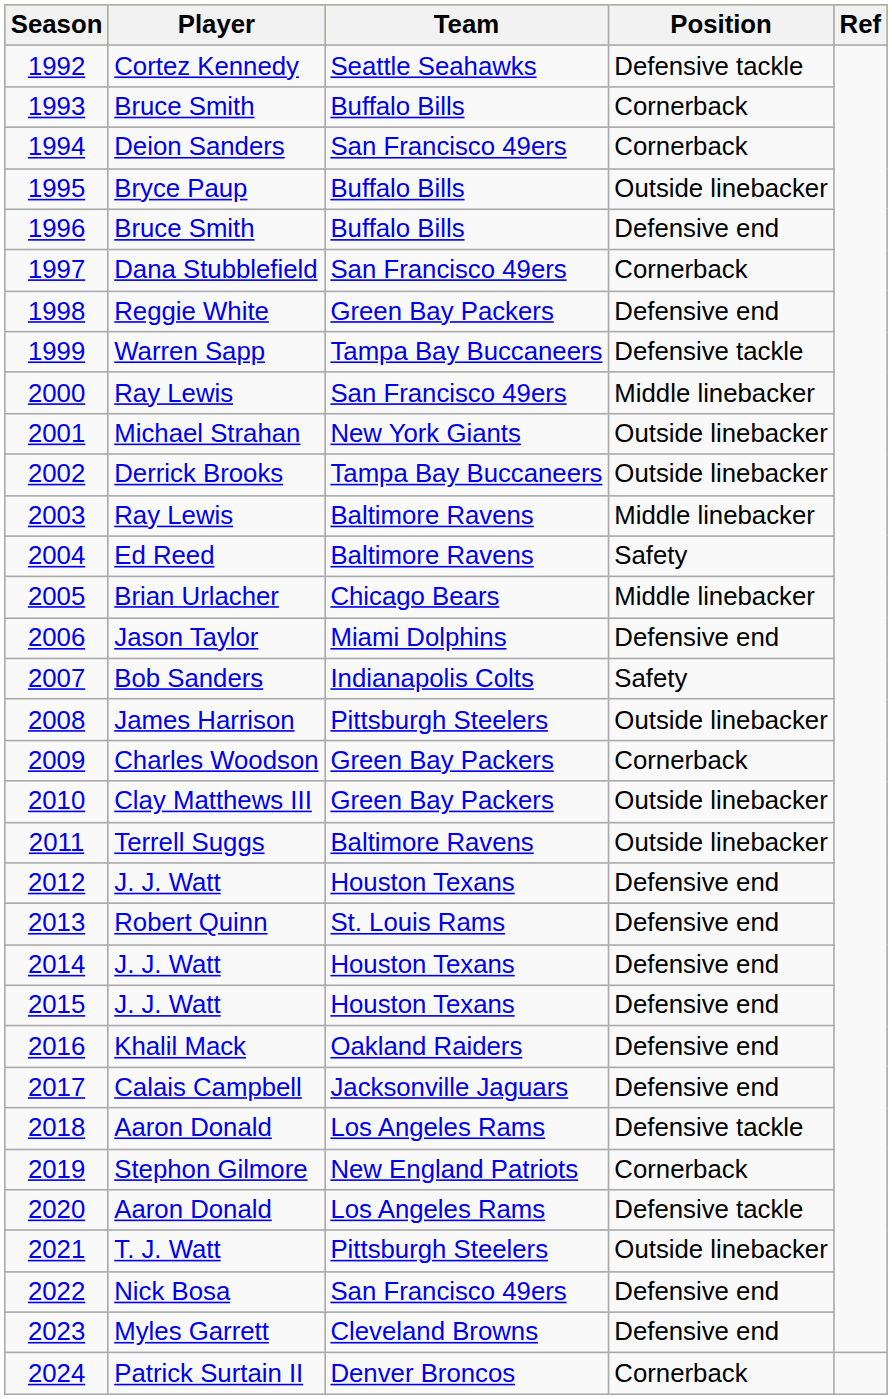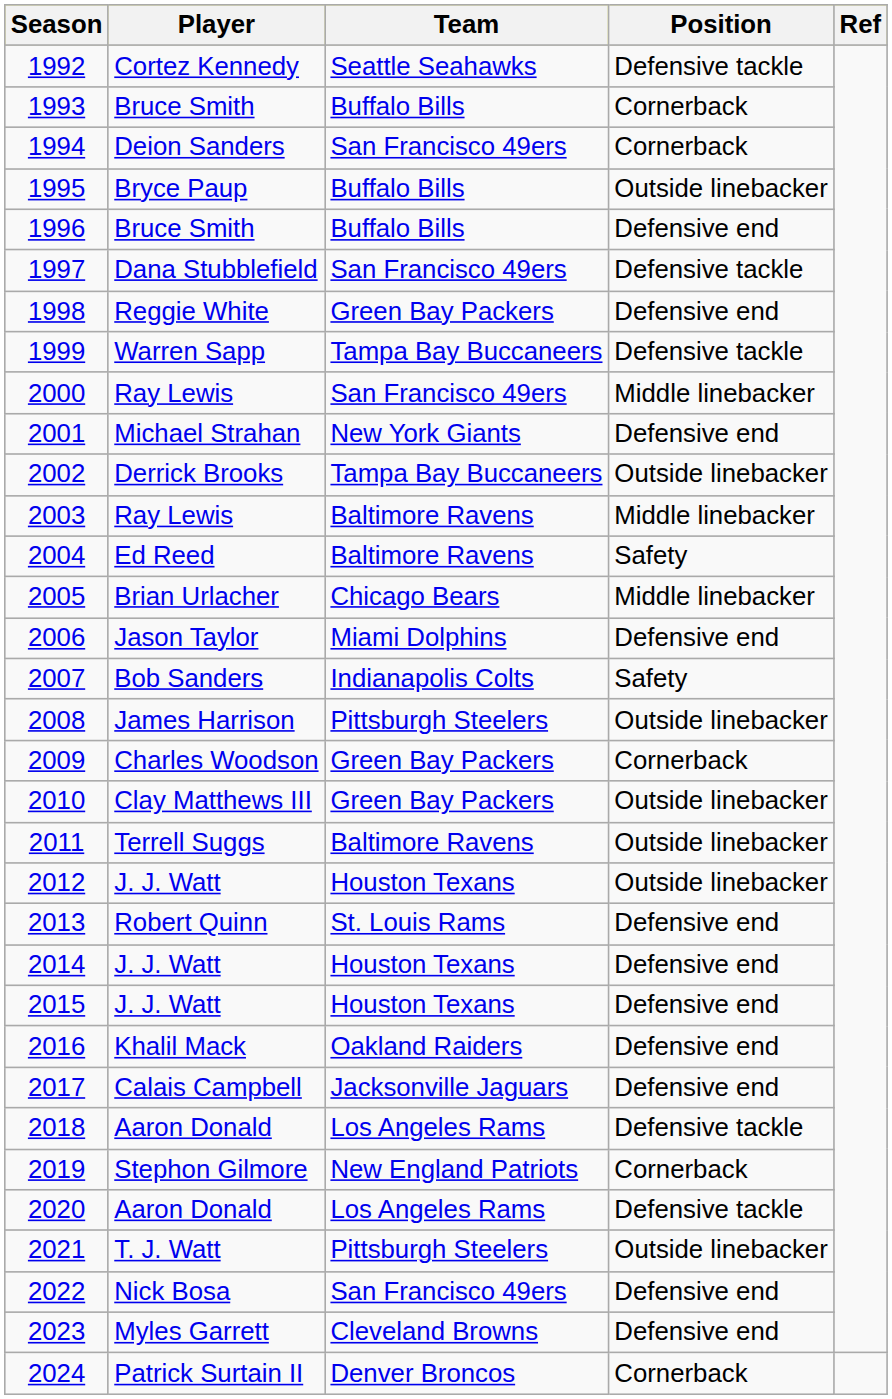1997 | Position: Cornerback -> Defensive tackle
2001 | Position: Outside linebacker -> Defensive end
2012 | Position: Defensive end -> Outside linebacker
